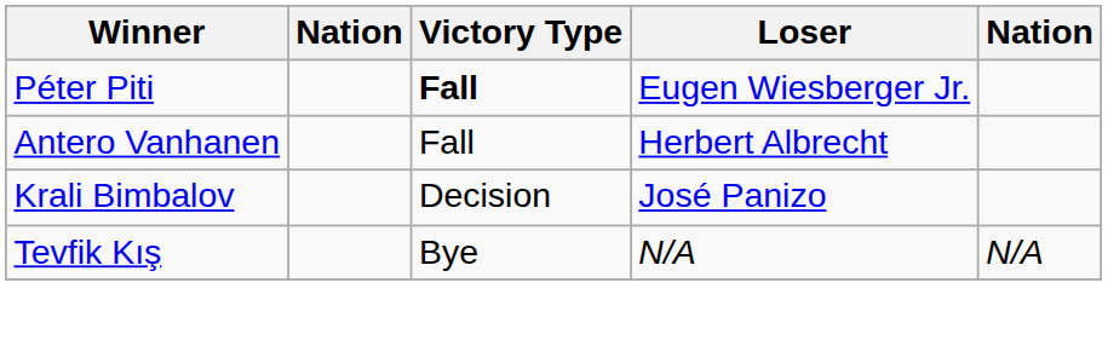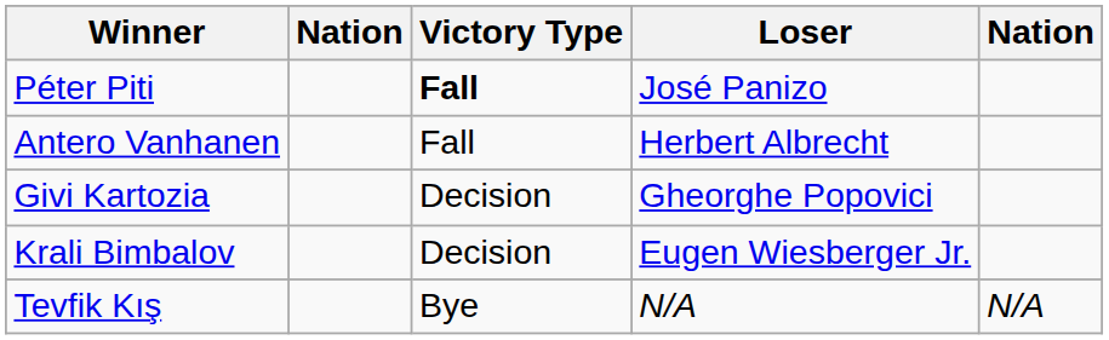Péter Piti | Loser: Eugen Wiesberger Jr. -> José Panizo
+ row: Givi Kartozia | Decision | Gheorghe Popovici
Krali Bimbalov | Loser: José Panizo -> Eugen Wiesberger Jr.
